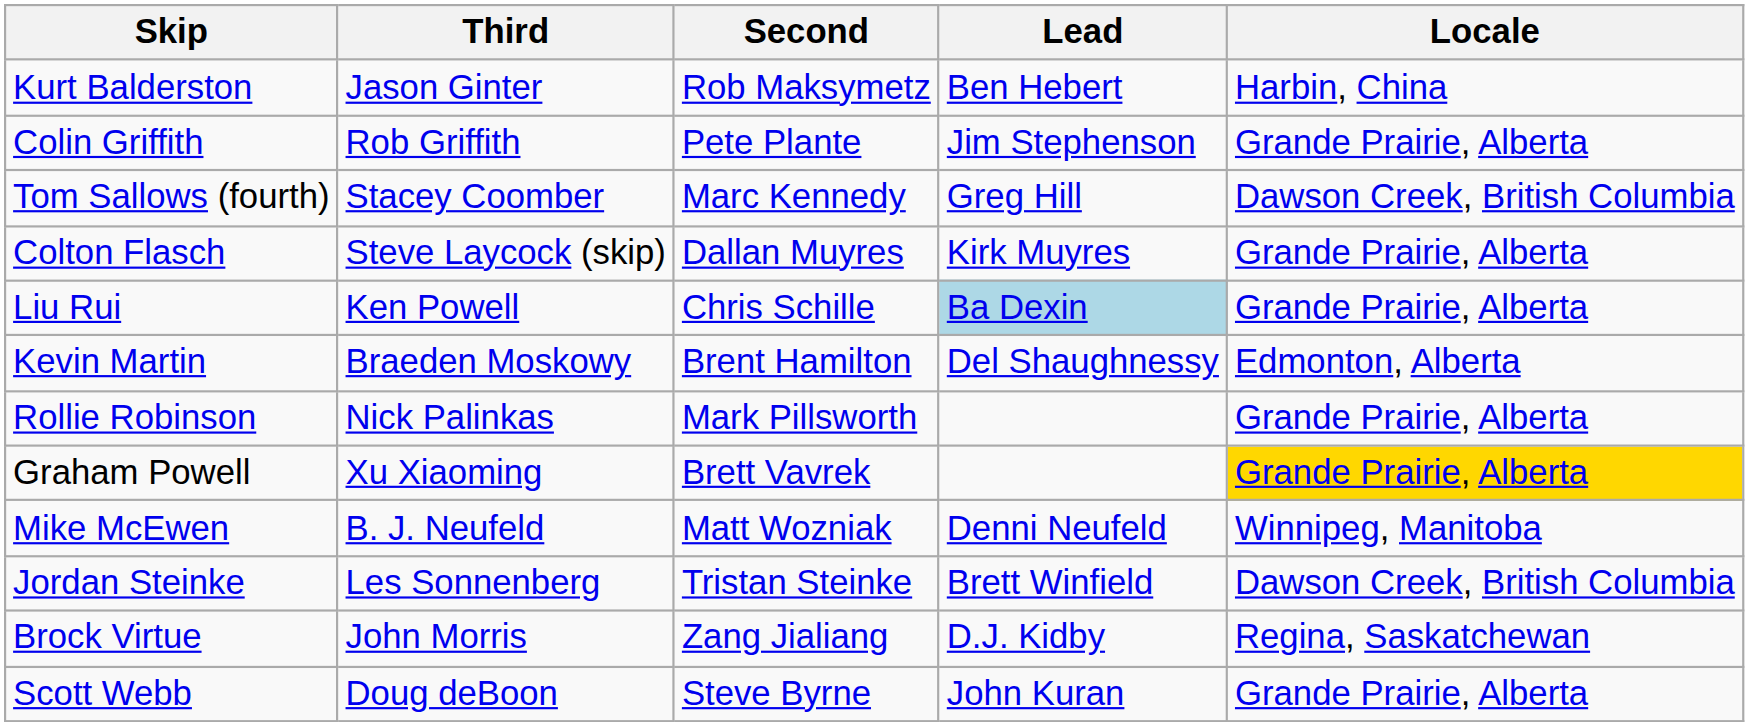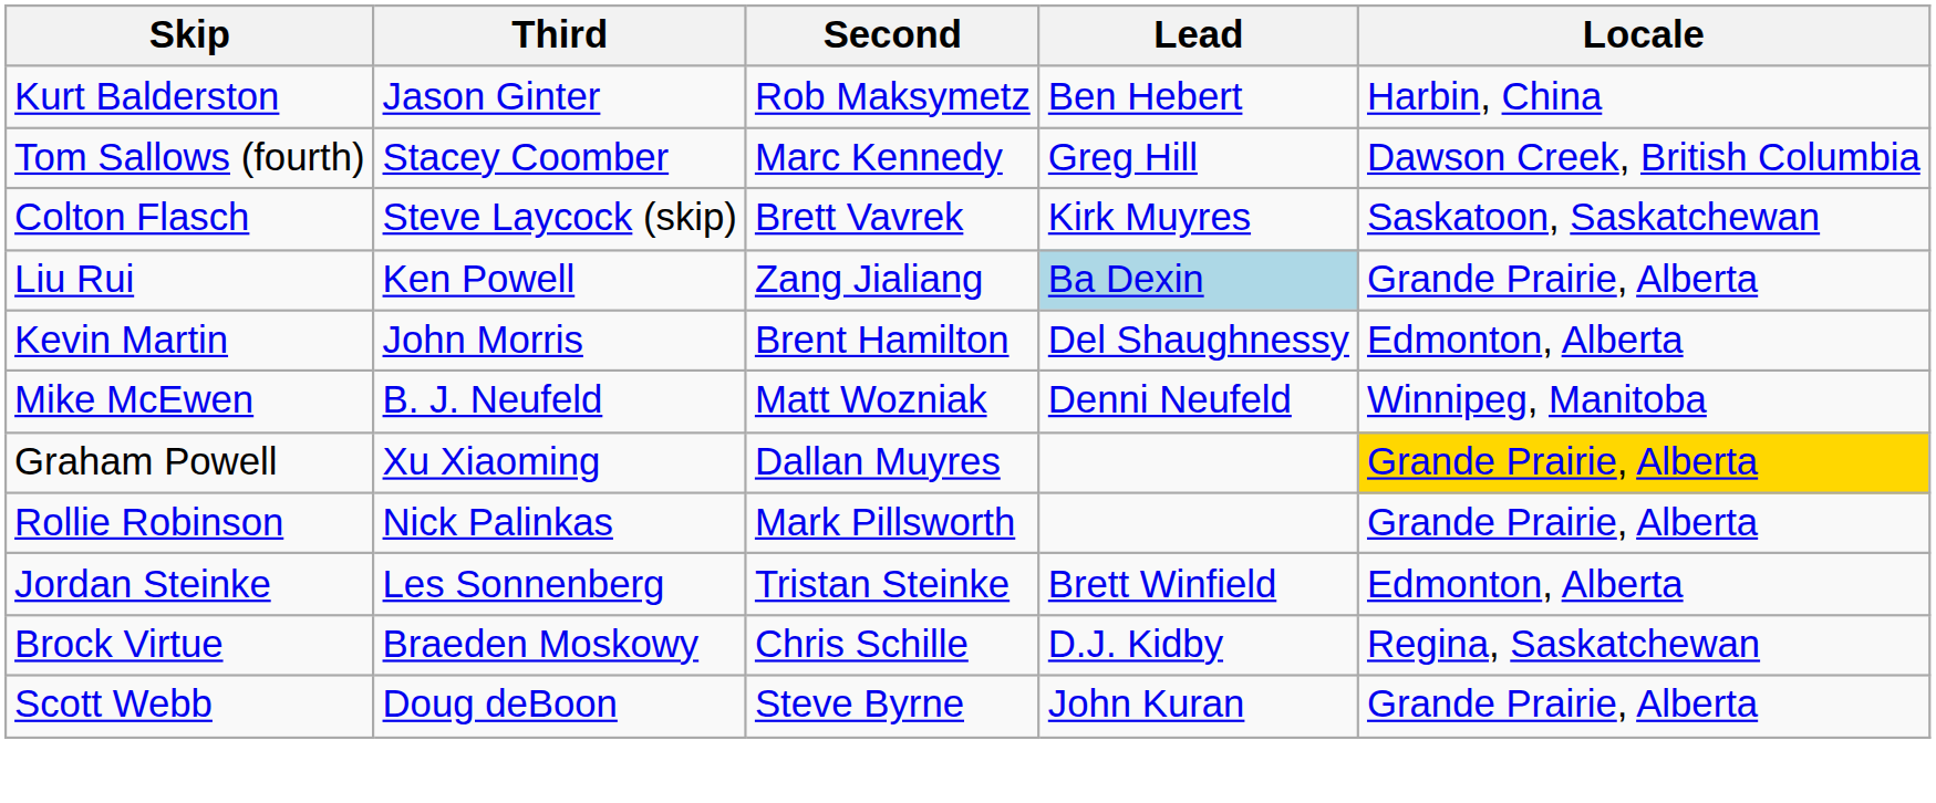- row: Colin Griffith | Rob Griffith | Pete Plante | Jim Stephenson | Grande Prairie, Alberta
Colton Flasch | Second: Dallan Muyres -> Brett Vavrek
Colton Flasch | Locale: Grande Prairie, Alberta -> Saskatoon, Saskatchewan
Liu Rui | Second: Chris Schille -> Zang Jialiang
Kevin Martin | Third: Braeden Moskowy -> John Morris
rows swapped: Mike McEwen <-> Rollie Robinson
Graham Powell | Second: Brett Vavrek -> Dallan Muyres
Jordan Steinke | Locale: Dawson Creek, British Columbia -> Edmonton, Alberta
Brock Virtue | Third: John Morris -> Braeden Moskowy
Brock Virtue | Second: Zang Jialiang -> Chris Schille
